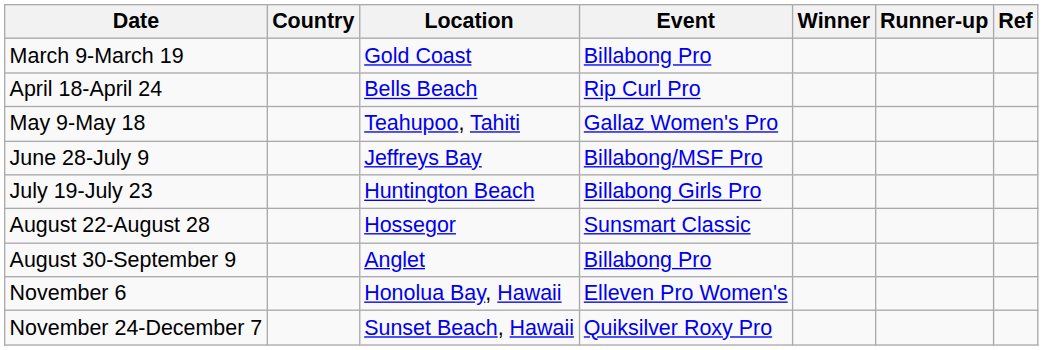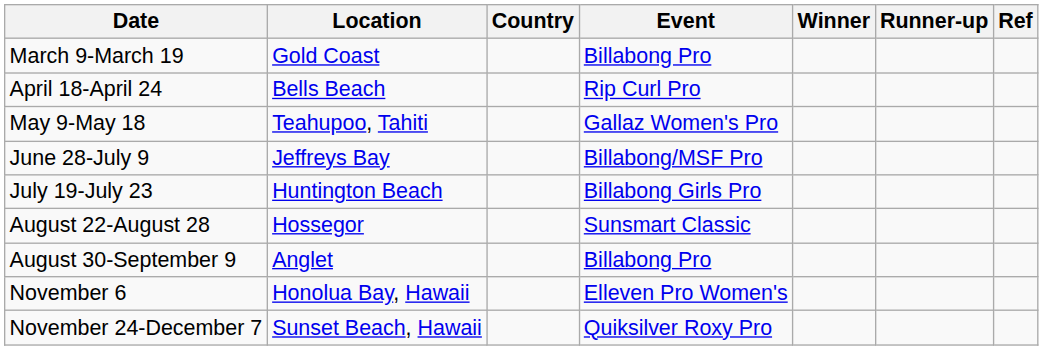columns swapped: Location <-> Country
